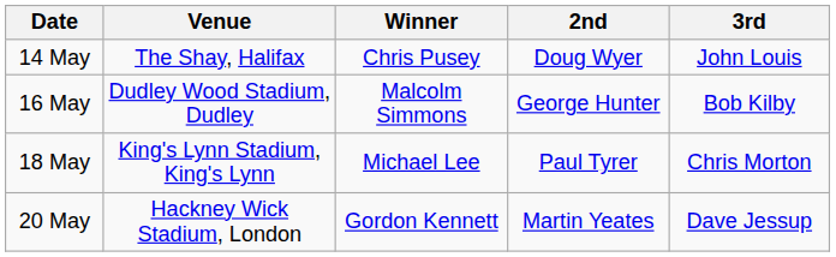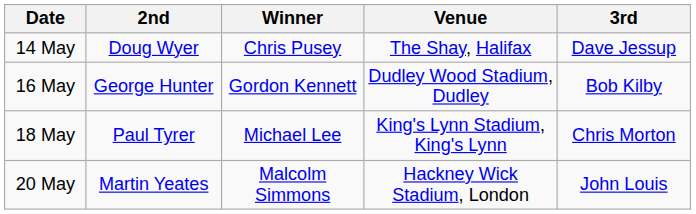columns swapped: Venue <-> 2nd
14 May | 3rd: John Louis -> Dave Jessup
16 May | Winner: Malcolm Simmons -> Gordon Kennett
20 May | Winner: Gordon Kennett -> Malcolm Simmons
20 May | 3rd: Dave Jessup -> John Louis
